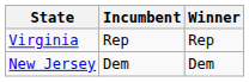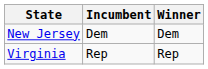rows swapped: New Jersey <-> Virginia
